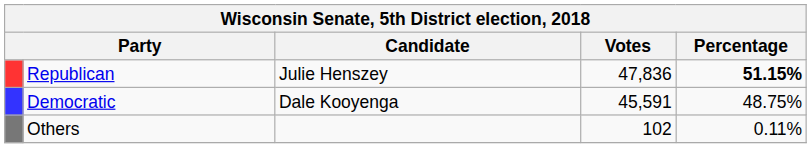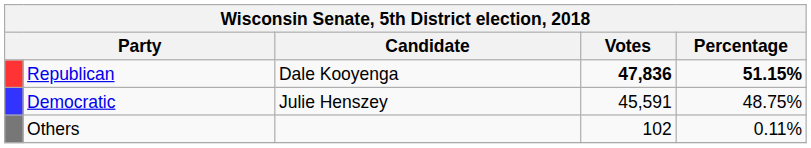Republican | Candidate: Julie Henszey -> Dale Kooyenga
Republican | Votes: normal -> bold
Democratic | Candidate: Dale Kooyenga -> Julie Henszey
